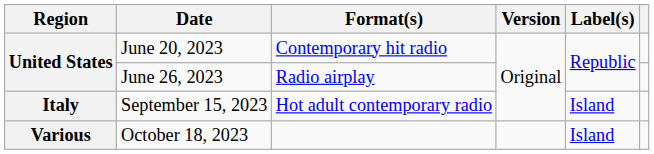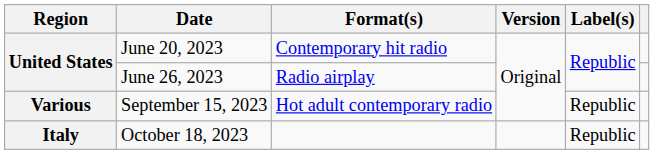September 15, 2023 | Region: Italy -> Various
September 15, 2023 | Label(s): Island -> Republic
October 18, 2023 | Region: Various -> Italy
October 18, 2023 | Label(s): Island -> Republic
